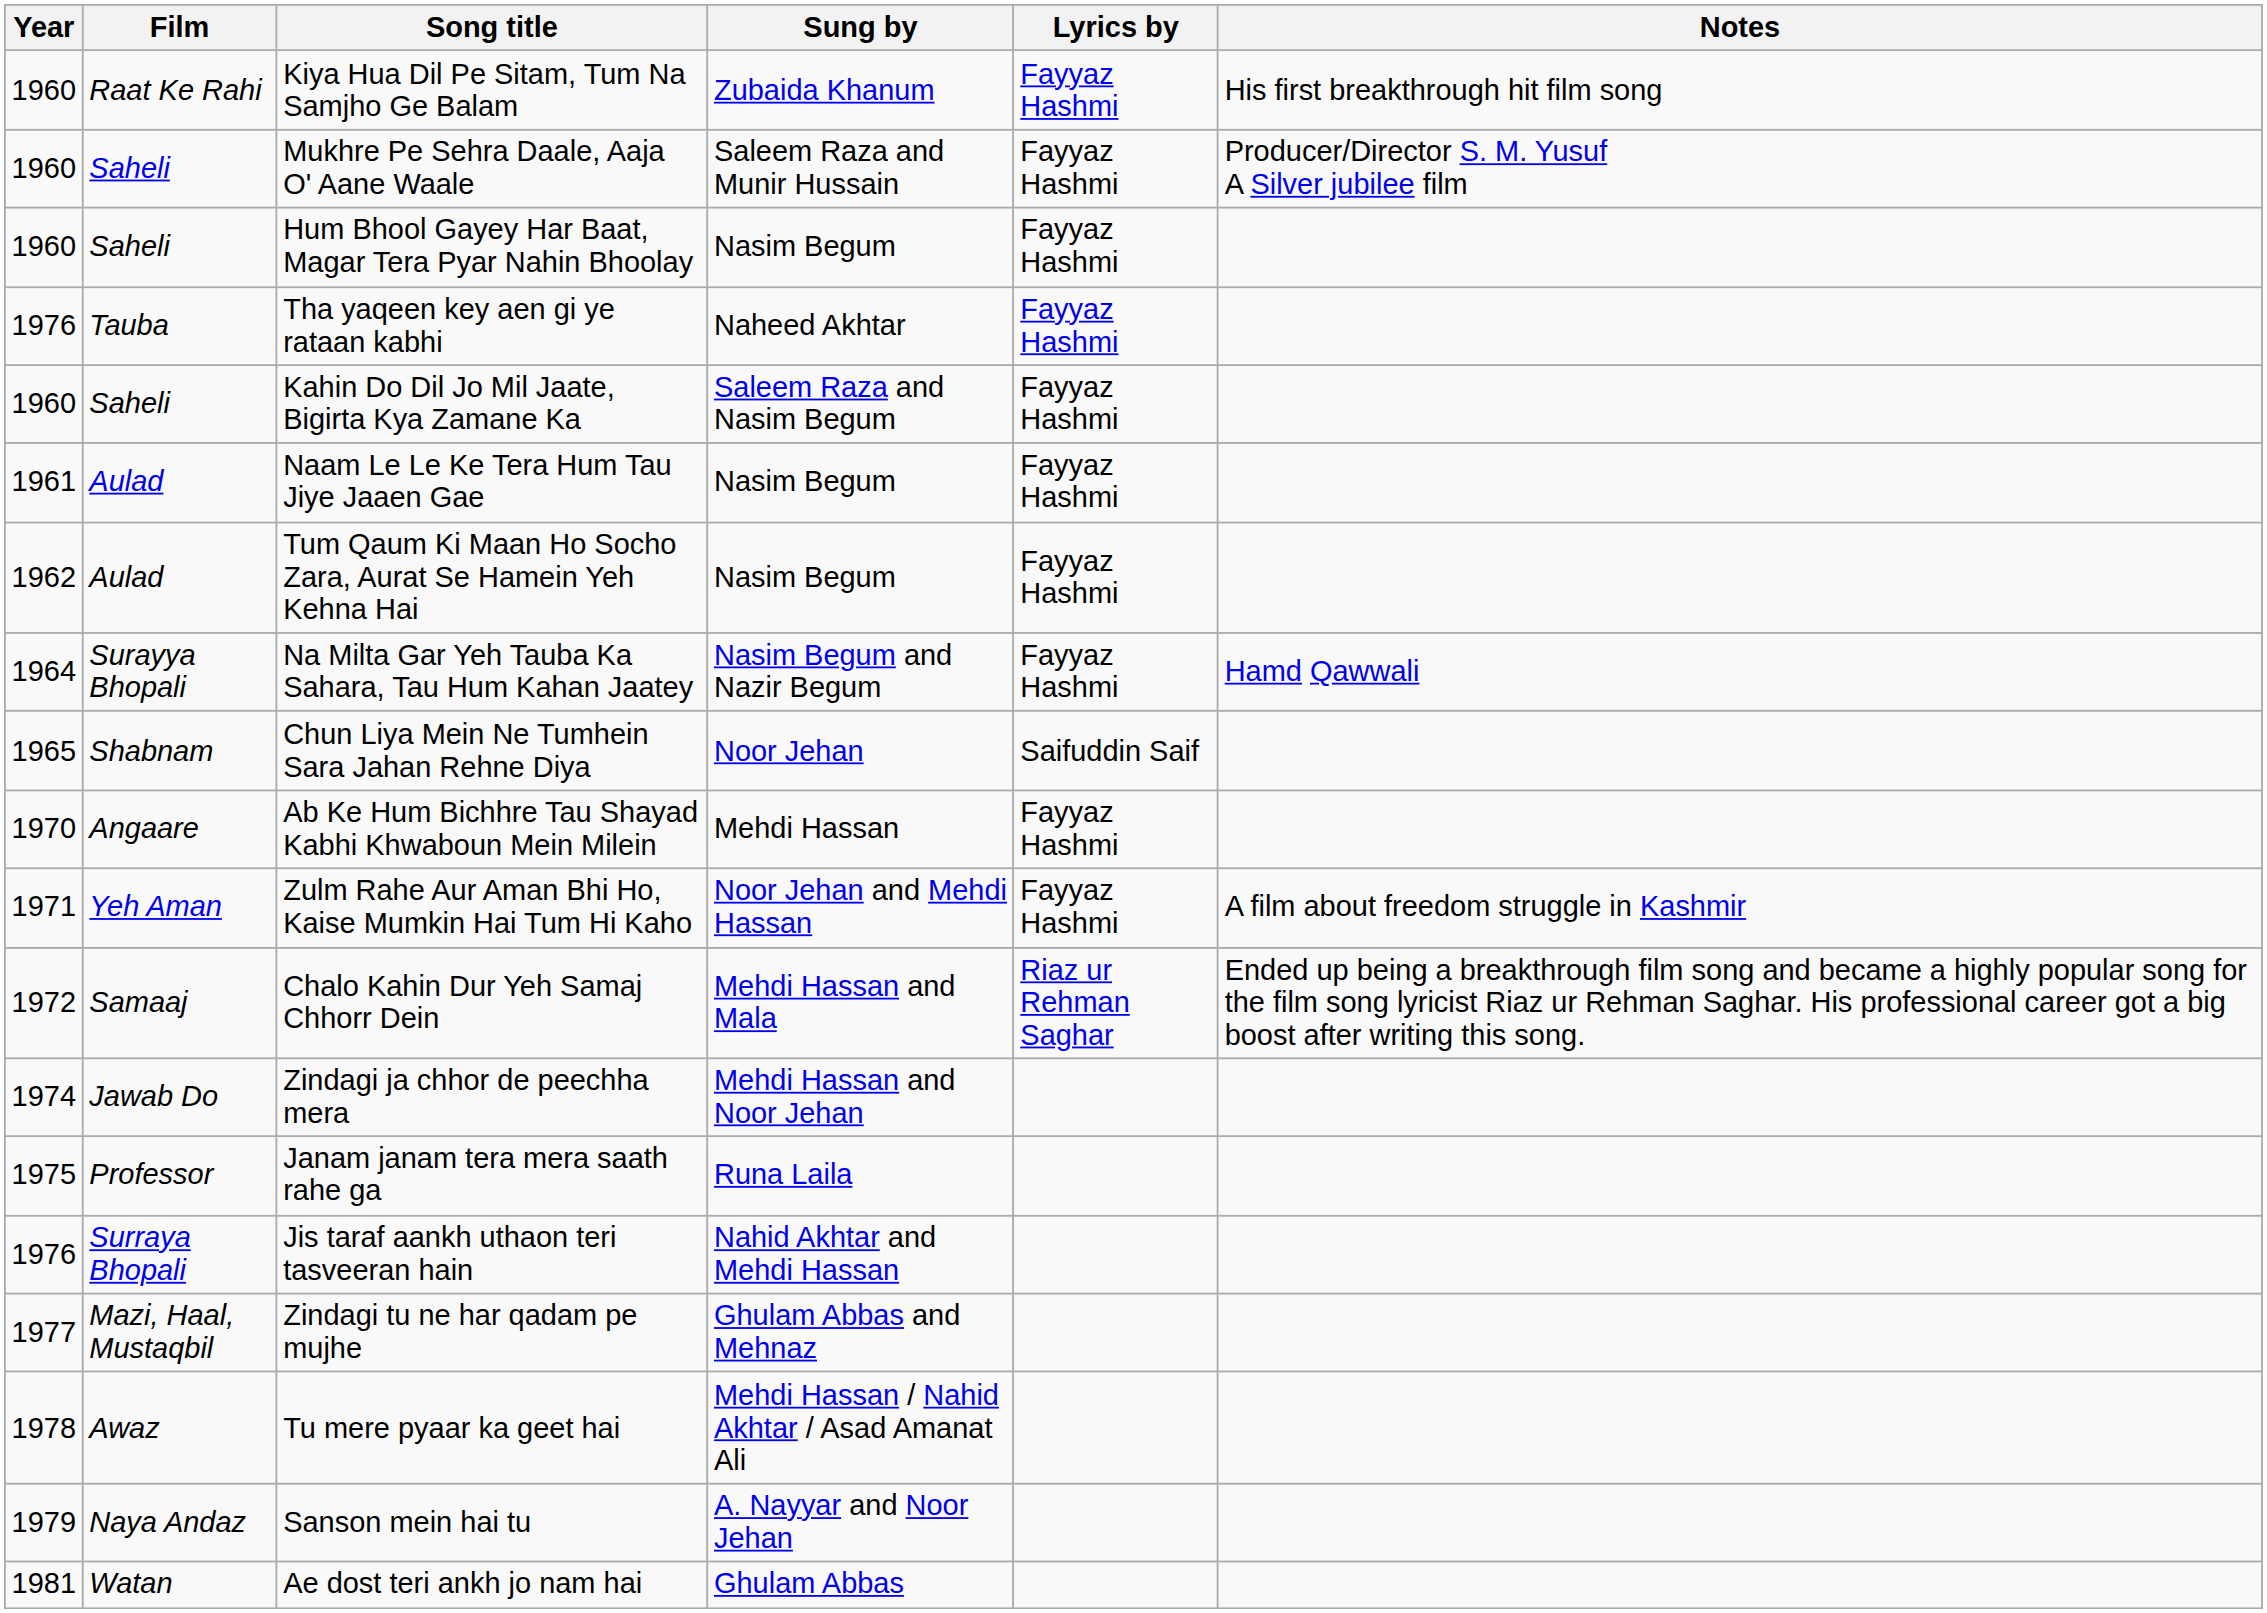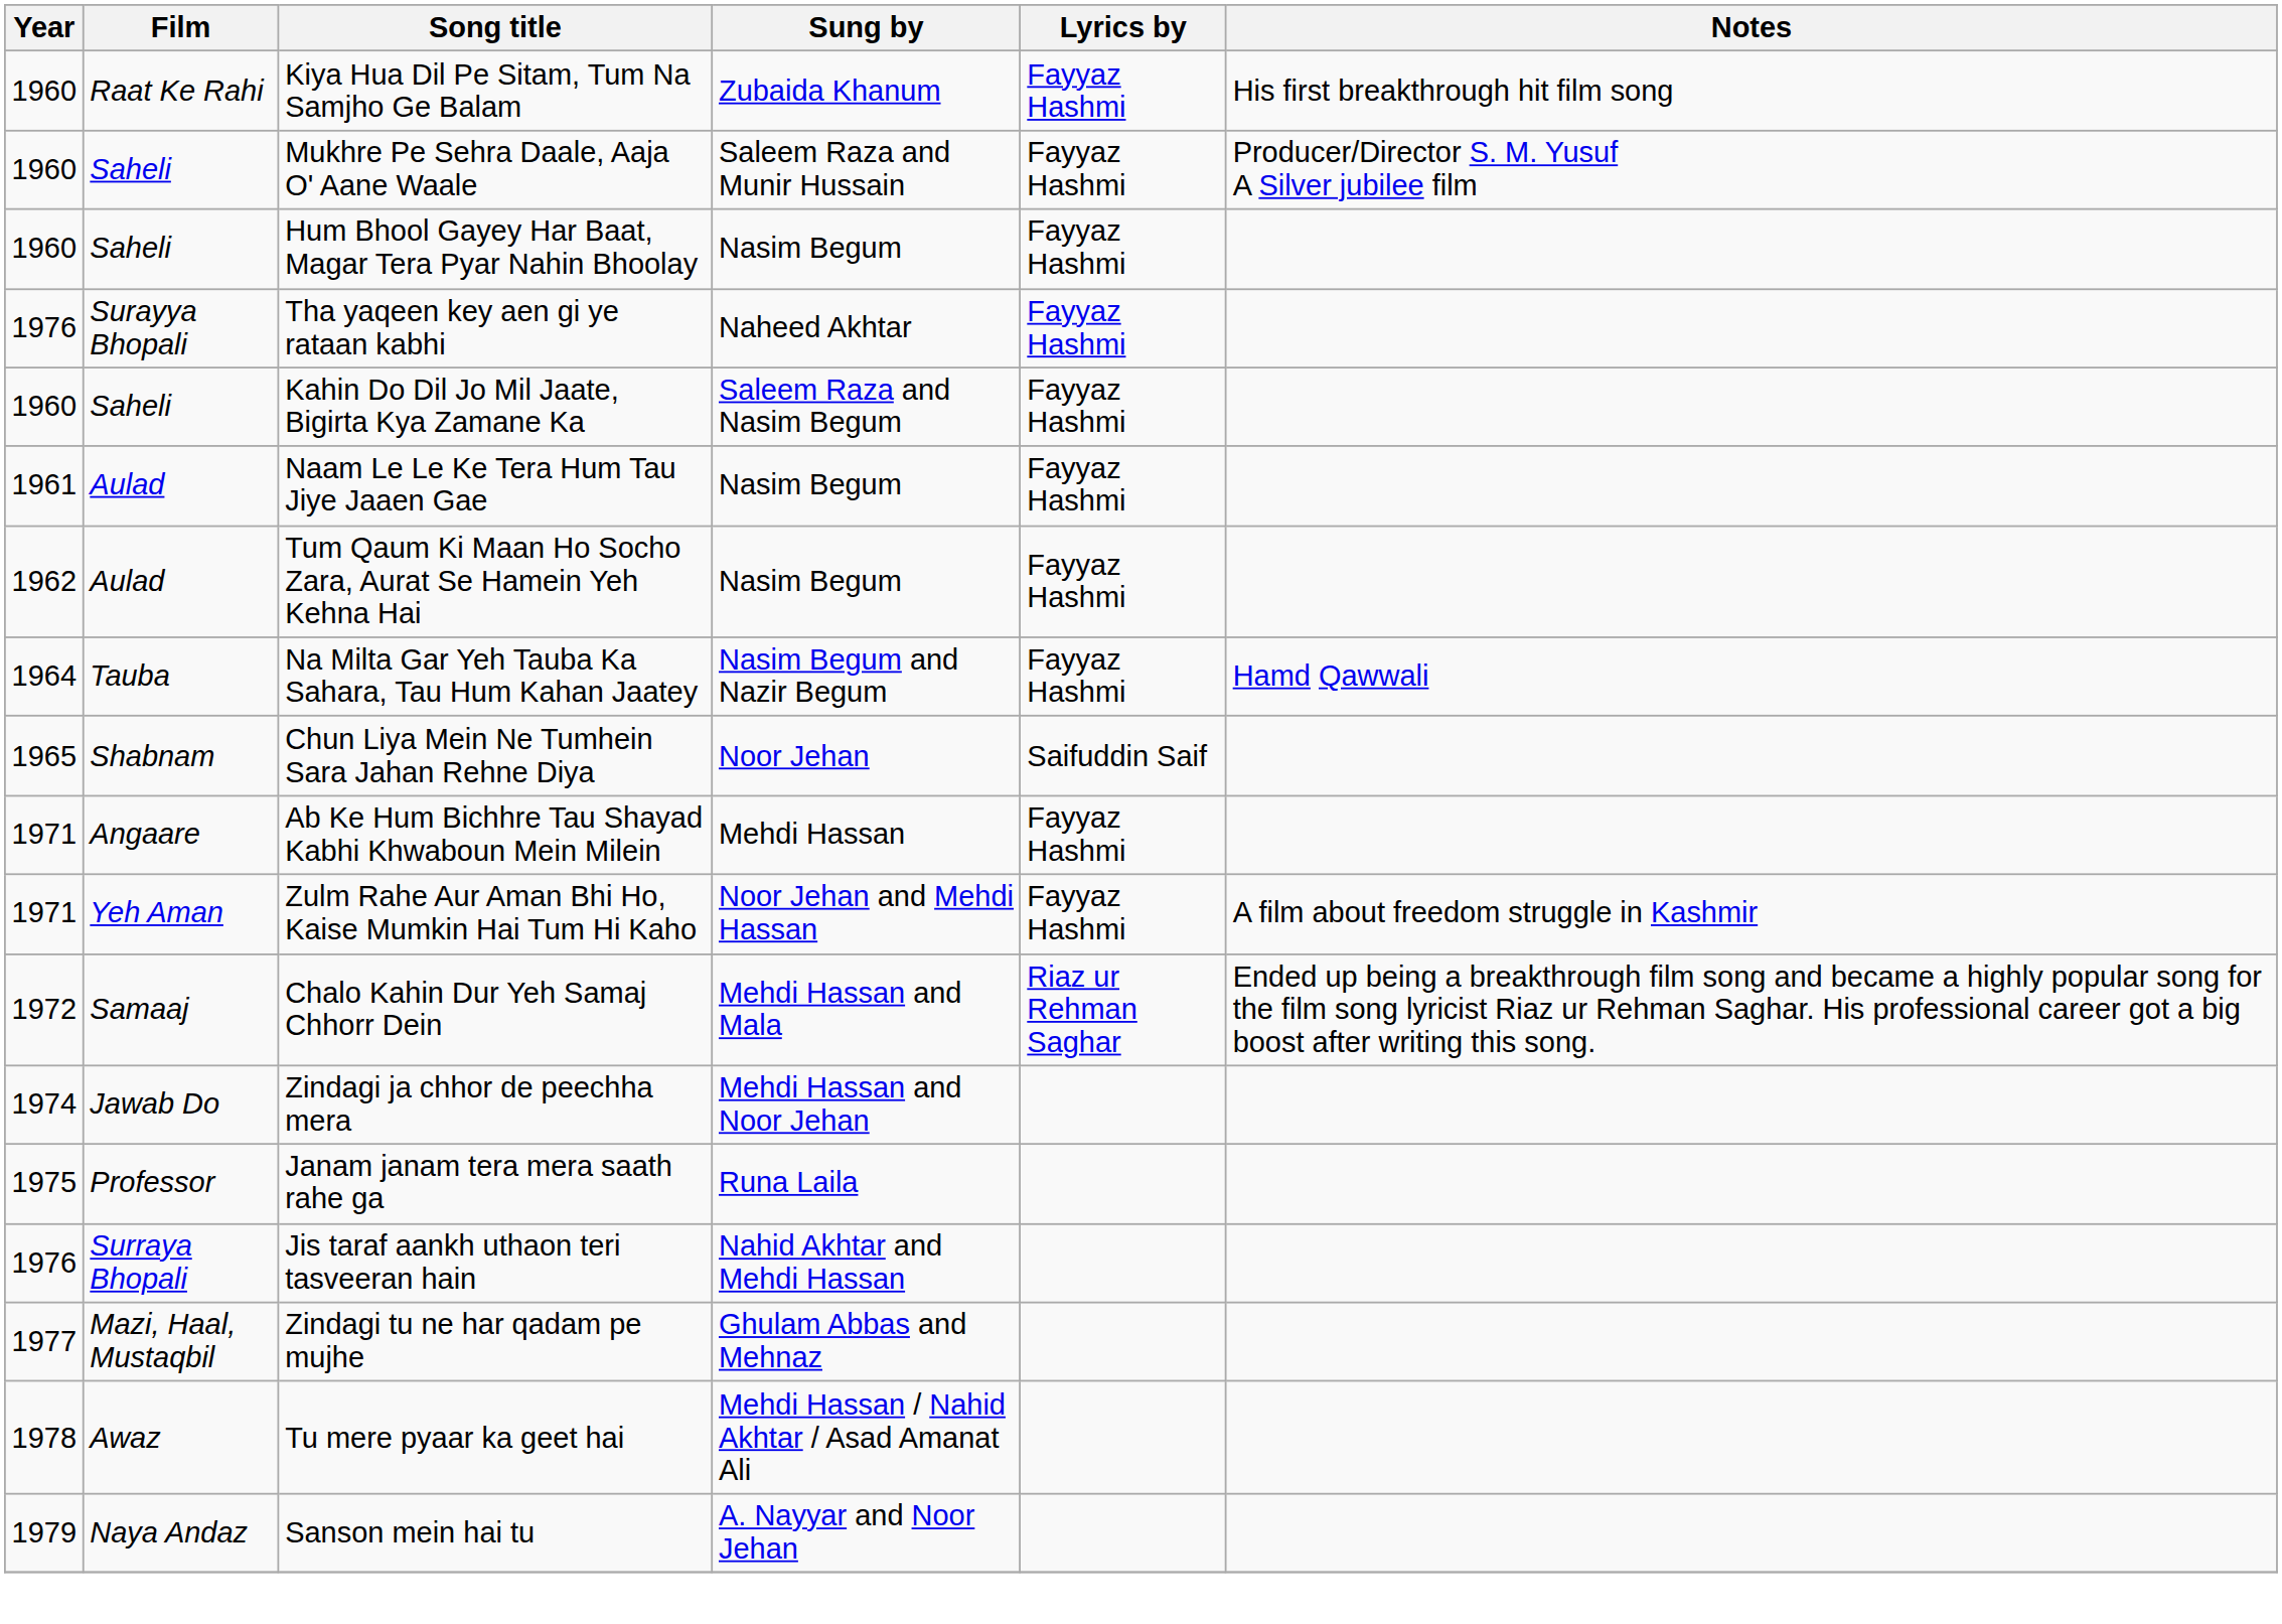Tha yaqeen key aen gi ye rataan kabhi | Film: Tauba -> Surayya Bhopali
Na Milta Gar Yeh Tauba Ka Sahara, Tau Hum Kahan Jaatey | Film: Surayya Bhopali -> Tauba
Ab Ke Hum Bichhre Tau Shayad Kabhi Khwaboun Mein Milein | Year: 1970 -> 1971
- row: 1981 | Watan | Ae dost teri ankh jo nam hai | Ghulam Abbas
